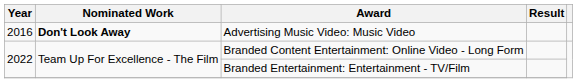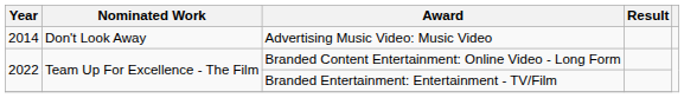Advertising Music Video: Music Video | Year: 2016 -> 2014
Advertising Music Video: Music Video | Nominated Work: bold -> normal
